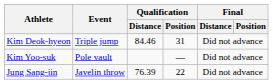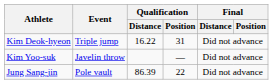Kim Deok-hyeon | Qualification / Distance: 84.46 -> 16.22
Kim Yoo-suk | Event: Pole vault -> Javelin throw
Jung Sang-jin | Event: Javelin throw -> Pole vault
Jung Sang-jin | Qualification / Distance: 76.39 -> 86.39
